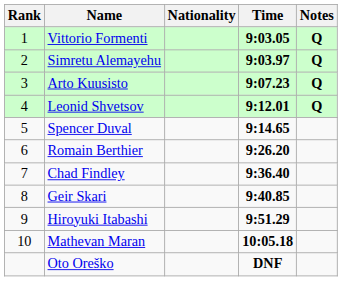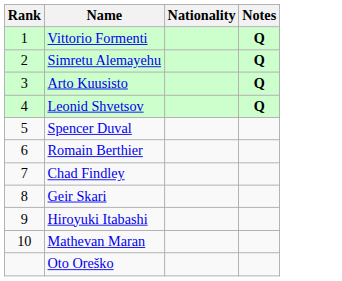- column: Time | 9:03.05 | 9:03.97 | 9:07.23 | 9:12.01 | 9:14.65 | 9:26.20 | 9:36.40 | 9:40.85 | 9:51.29 | 10:05.18 | DNF
